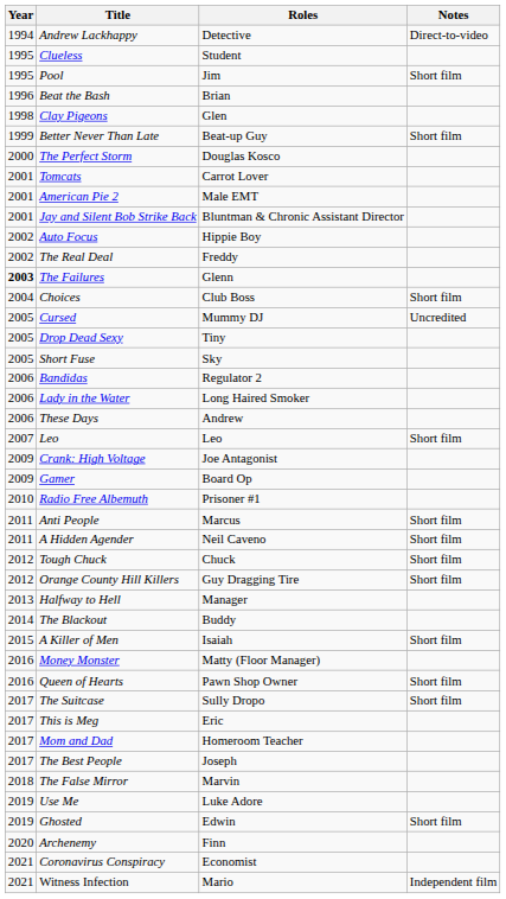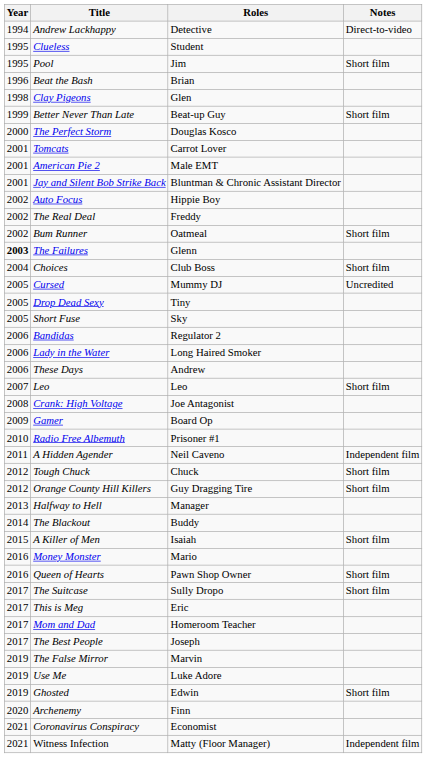+ row: 2002 | Bum Runner | Oatmeal | Short film
Crank: High Voltage | Year: 2009 -> 2008
- row: 2011 | Anti People | Marcus | Short film
A Hidden Agender | Notes: Short film -> Independent film
Money Monster | Roles: Matty (Floor Manager) -> Mario
The False Mirror | Year: 2018 -> 2019
Witness Infection | Roles: Mario -> Matty (Floor Manager)
